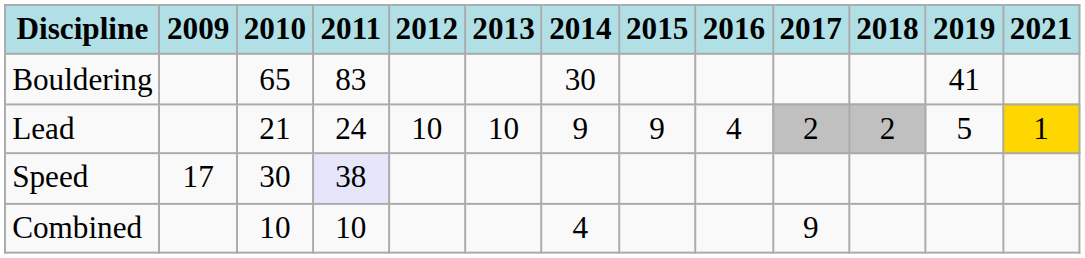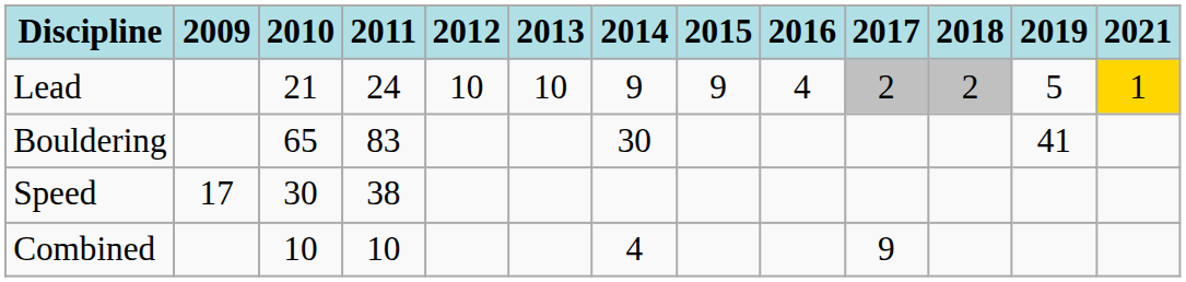rows swapped: Lead <-> Bouldering
Speed | 2011: lavender background -> no background
